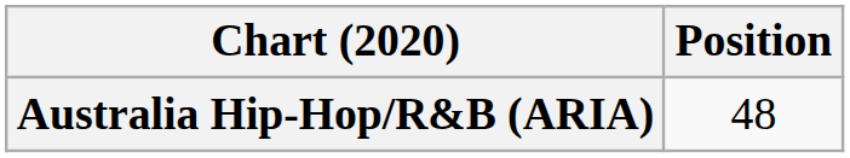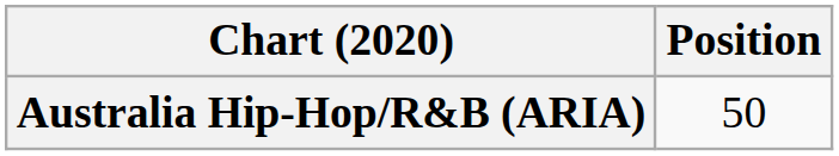Australia Hip-Hop/R&B (ARIA) | Position: 48 -> 50
